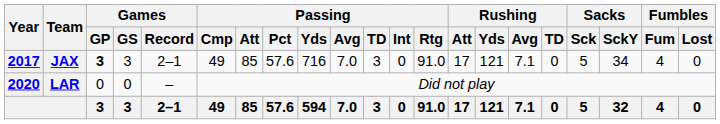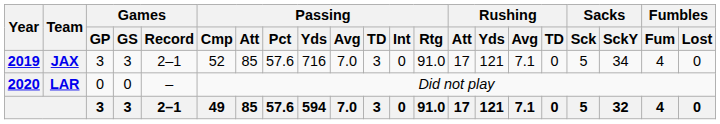JAX | Year: 2017 -> 2019
JAX | Games / GP: bold -> normal
JAX | Passing / Cmp: 49 -> 52
